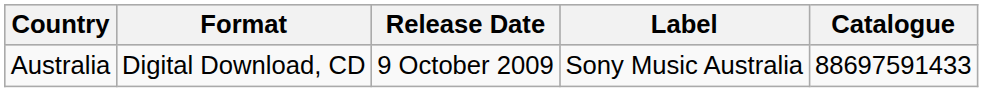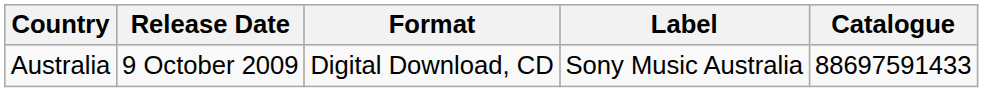columns swapped: Release Date <-> Format
